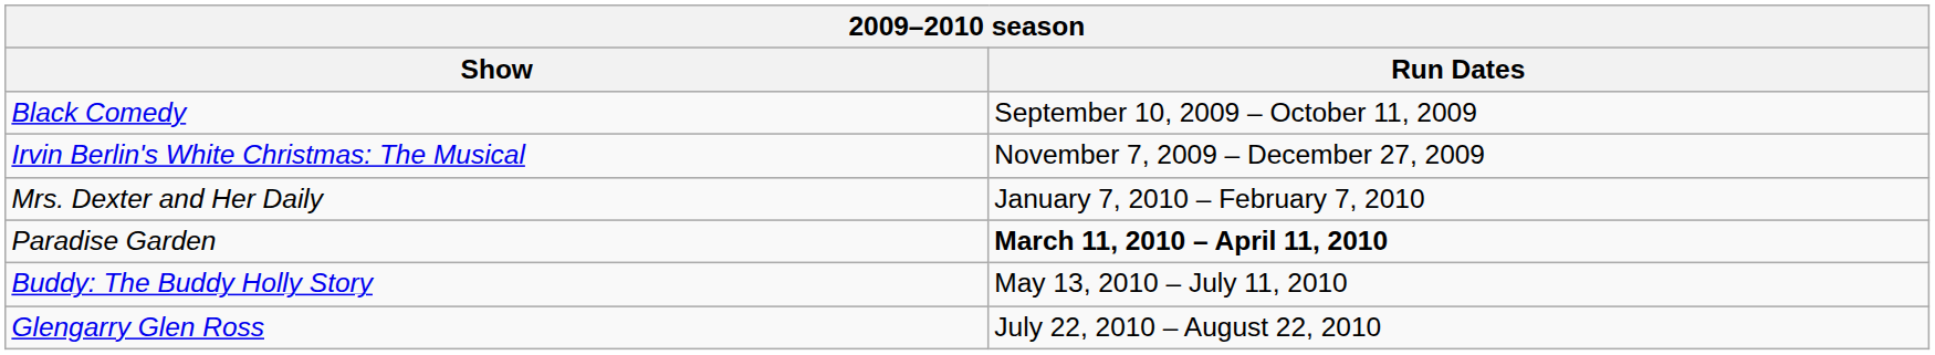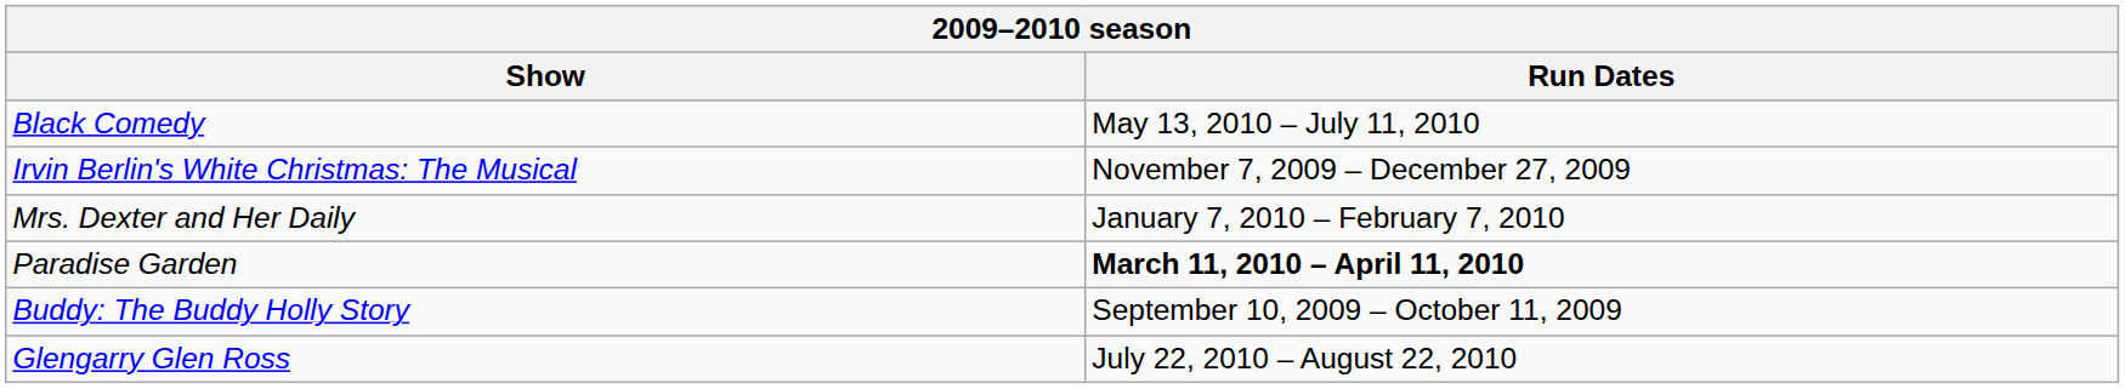Black Comedy | Run Dates: September 10, 2009 – October 11, 2009 -> May 13, 2010 – July 11, 2010
Buddy: The Buddy Holly Story | Run Dates: May 13, 2010 – July 11, 2010 -> September 10, 2009 – October 11, 2009
